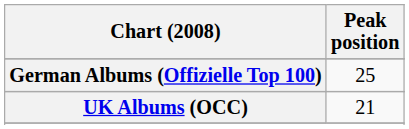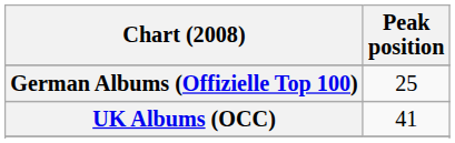UK Albums (OCC) | Peak position: 21 -> 41
